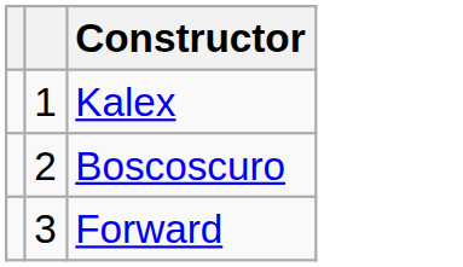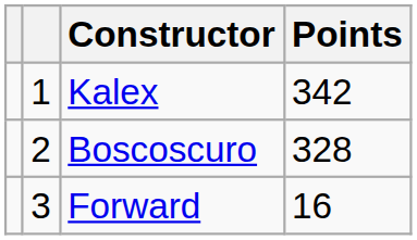+ column: Points | 342 | 328 | 16
